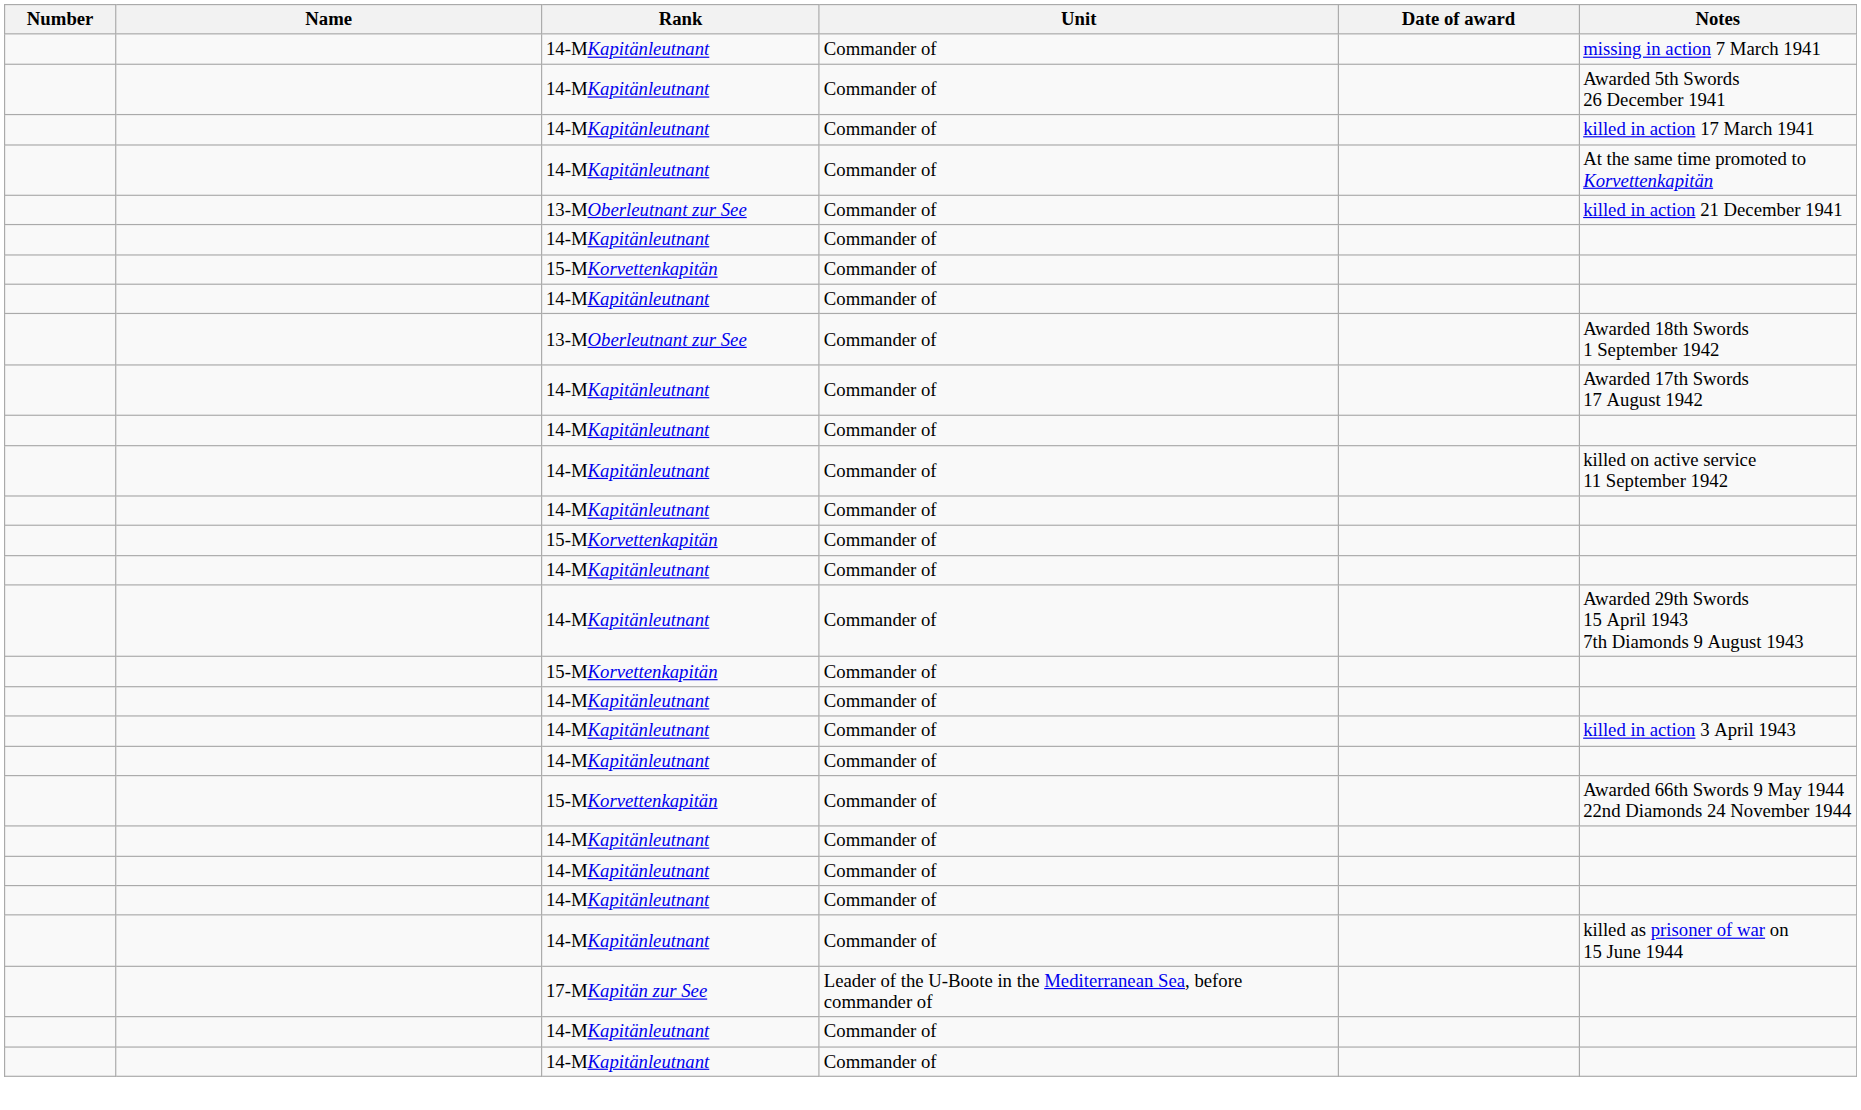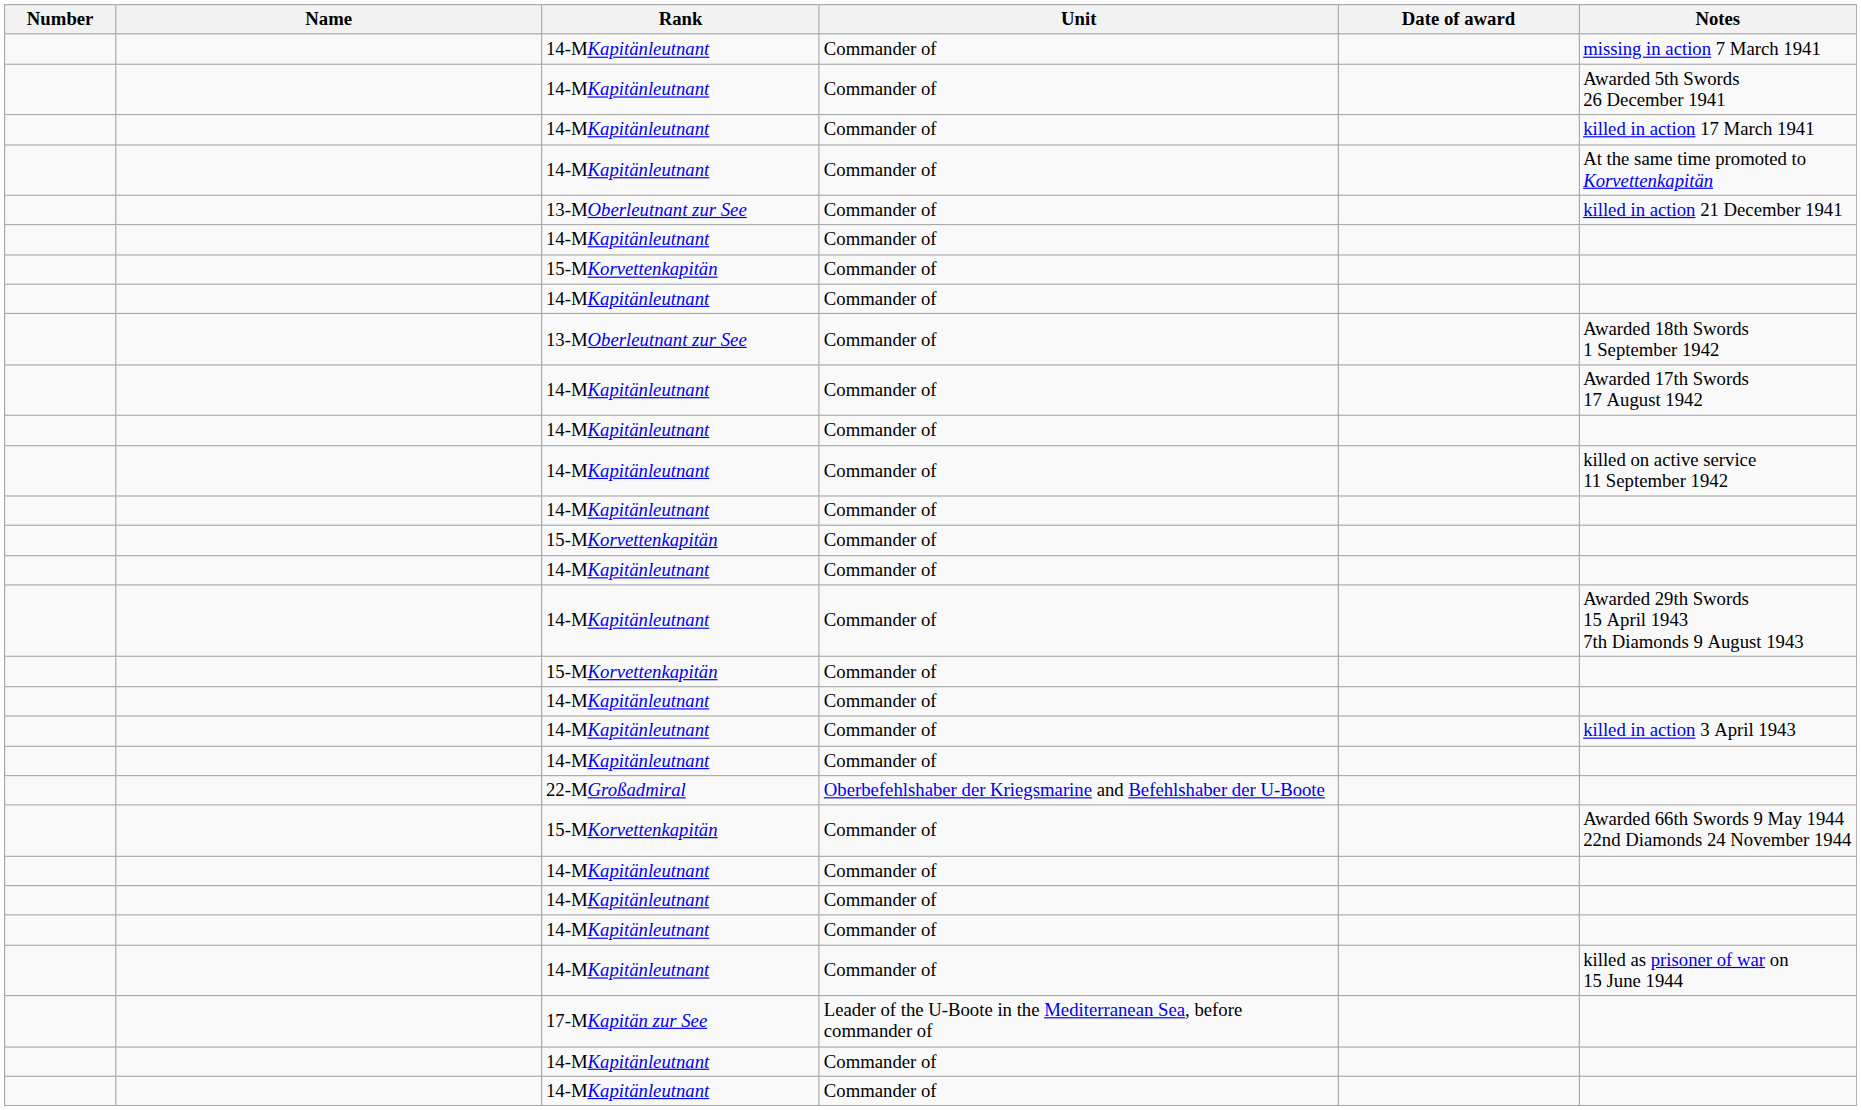+ row: 22-MGroßadmiral | Oberbefehlshaber der Kriegsmarine and Befehlshaber der U-Boote
